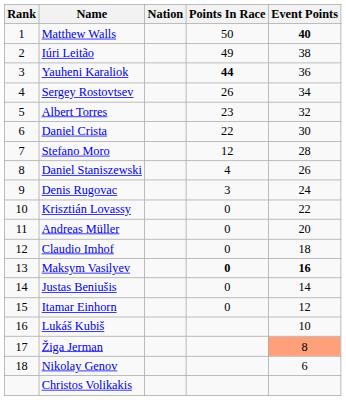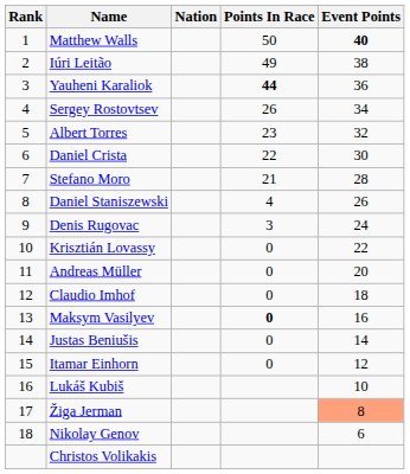Stefano Moro | Points In Race: 12 -> 21
Maksym Vasilyev | Event Points: bold -> normal
